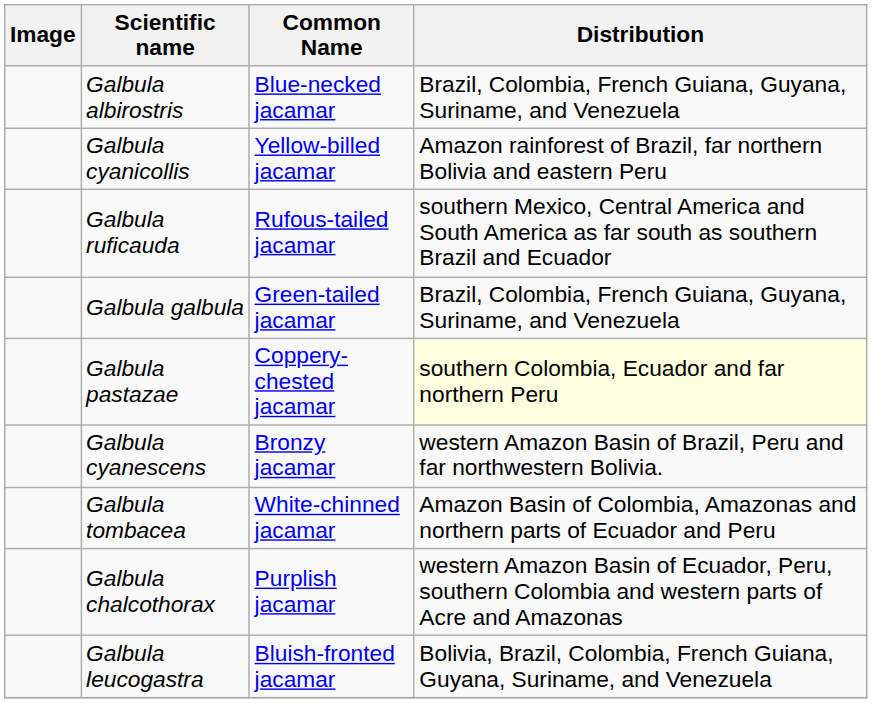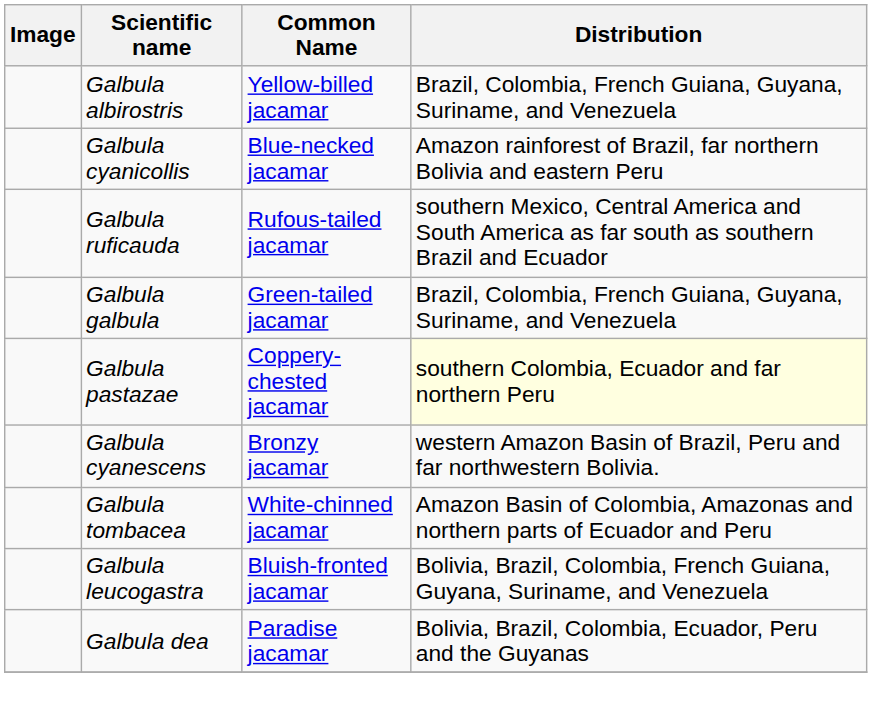Galbula albirostris | Common Name: Blue-necked jacamar -> Yellow-billed jacamar
Galbula cyanicollis | Common Name: Yellow-billed jacamar -> Blue-necked jacamar
- row: Galbula chalcothorax | Purplish jacamar | western Amazon Basin of Ecuador, Peru, southern Colombia and western parts of Acre and Amazonas
+ row: Galbula dea | Paradise jacamar | Bolivia, Brazil, Colombia, Ecuador, Peru and the Guyanas
